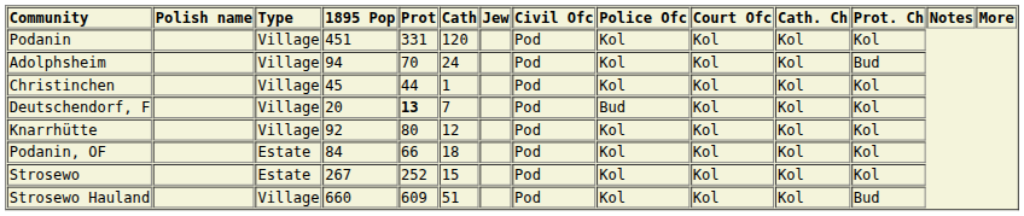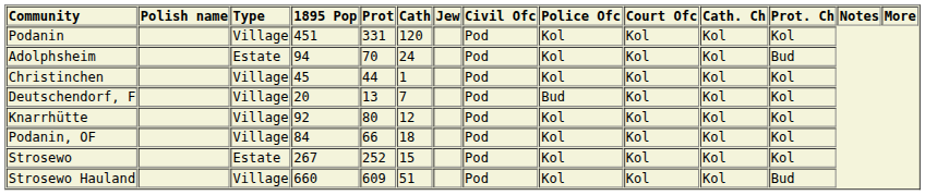Adolphsheim | Type: Village -> Estate
Deutschendorf, F | Prot: bold -> normal
Podanin, OF | Type: Estate -> Village
